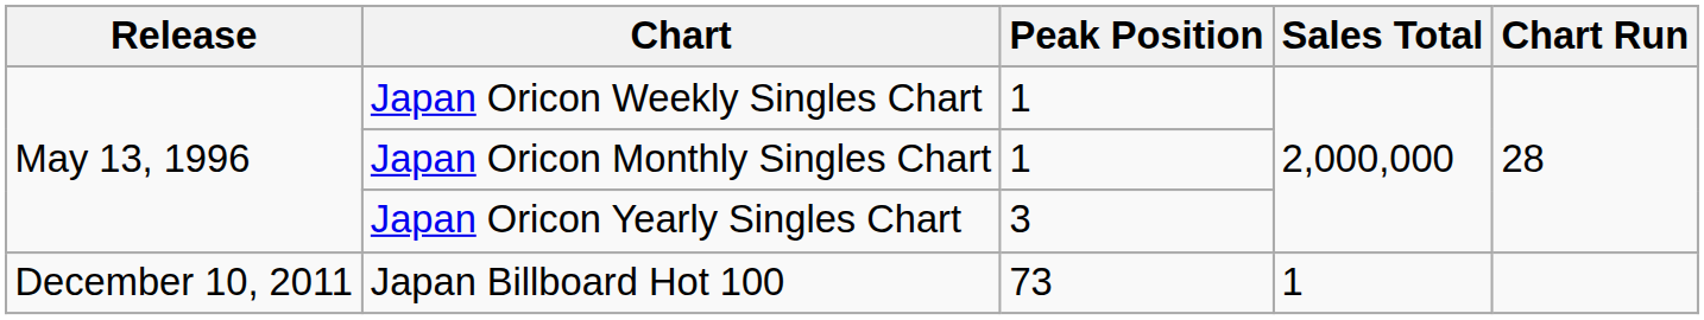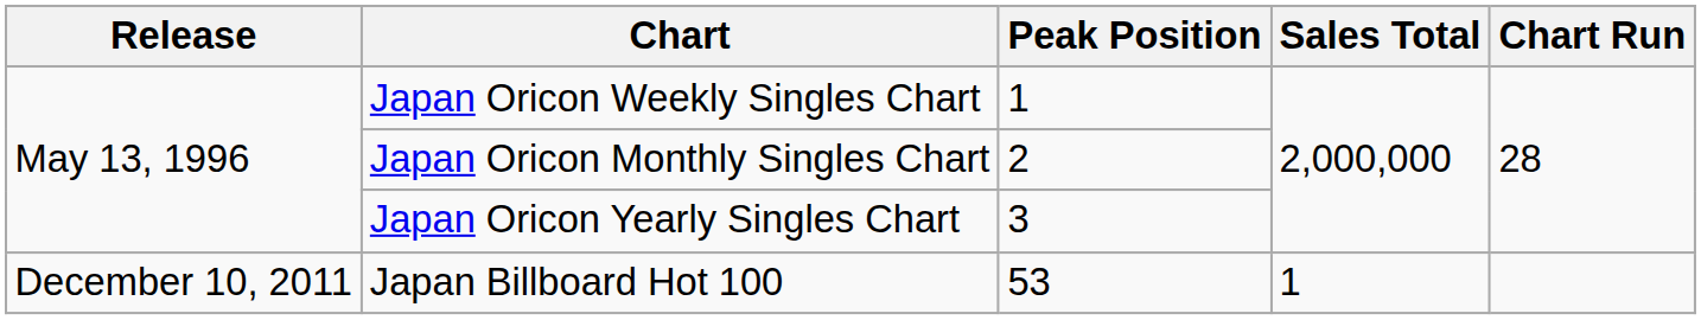Japan Oricon Monthly Singles Chart | Peak Position: 1 -> 2
Japan Billboard Hot 100 | Peak Position: 73 -> 53
